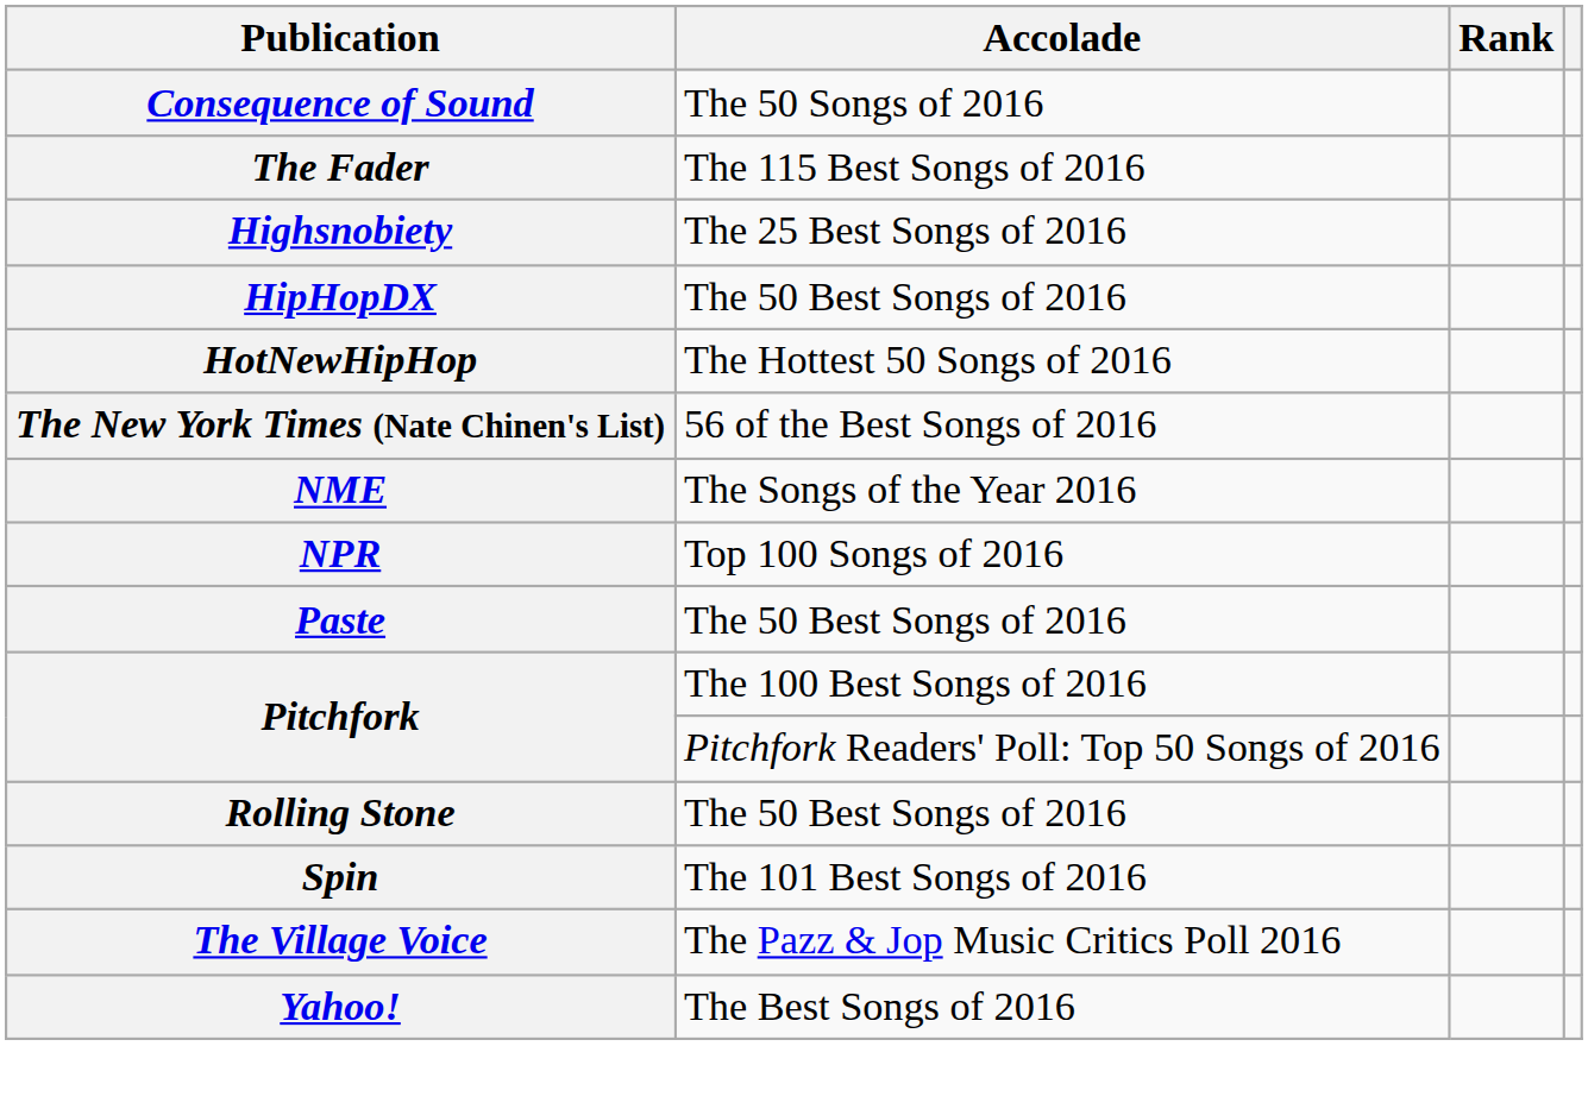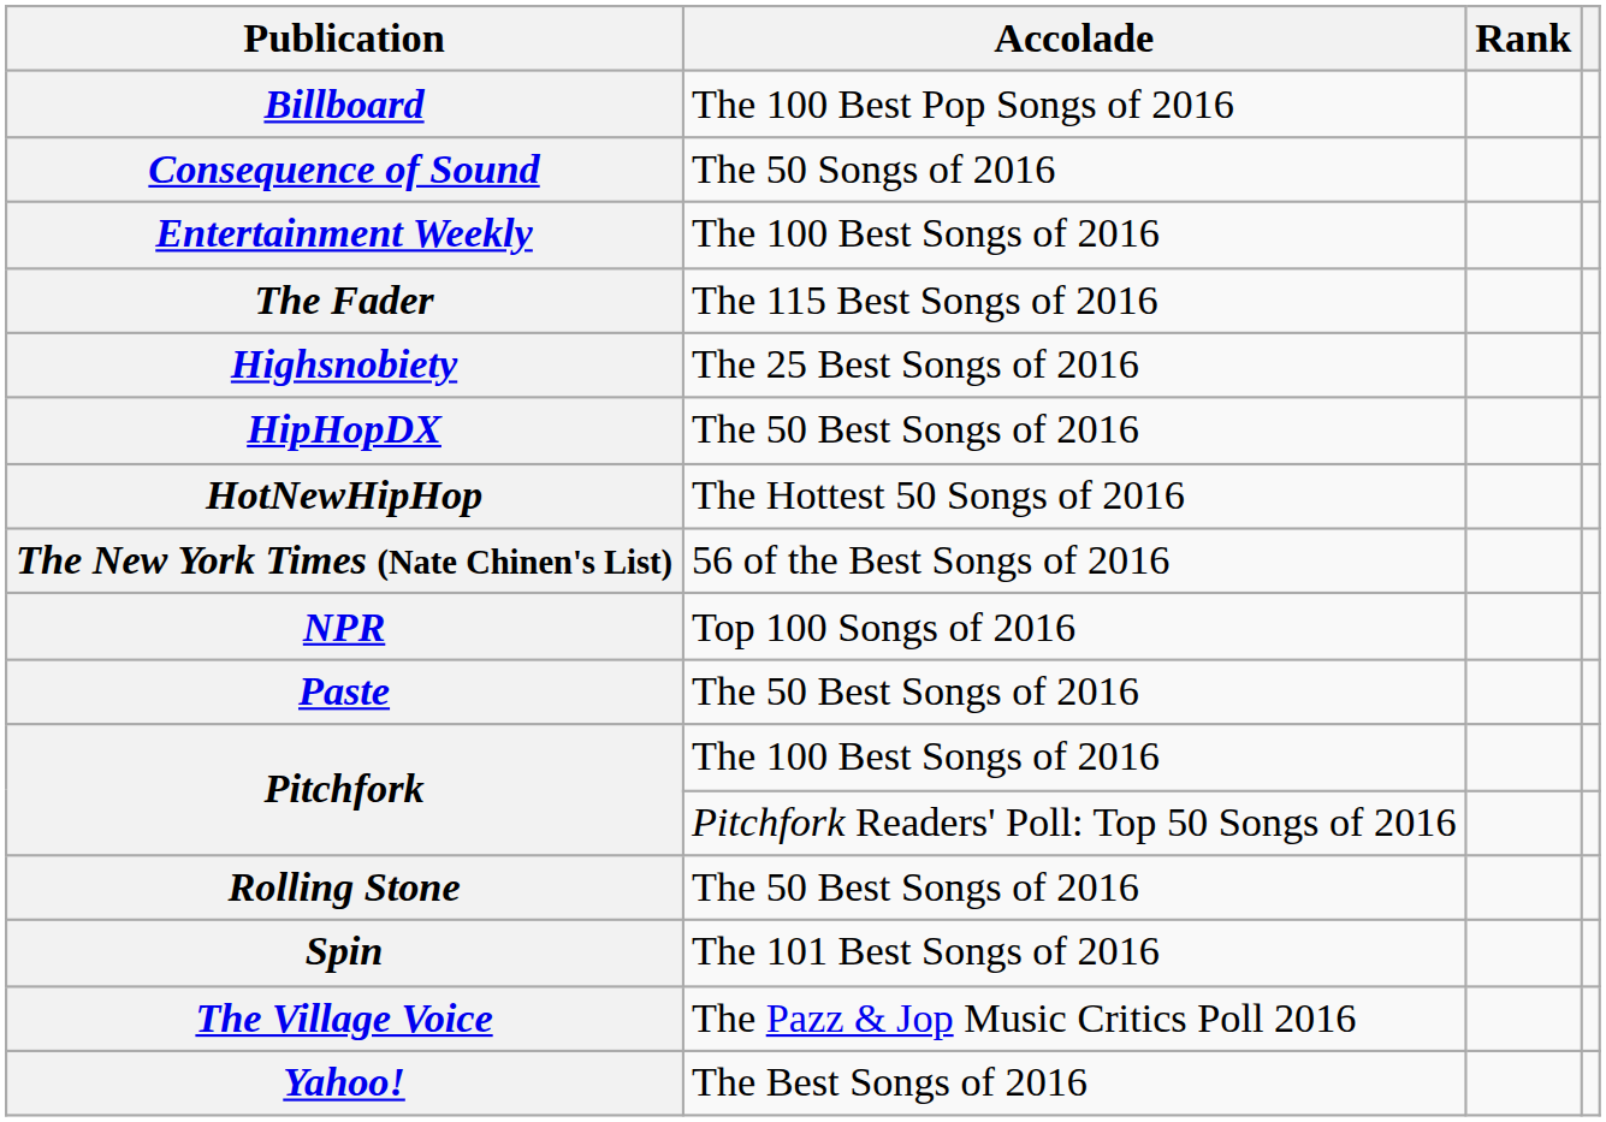+ row: Billboard | The 100 Best Pop Songs of 2016
+ row: Entertainment Weekly | The 100 Best Songs of 2016
- row: NME | The Songs of the Year 2016
